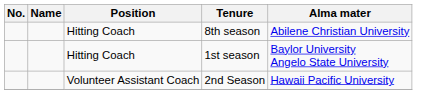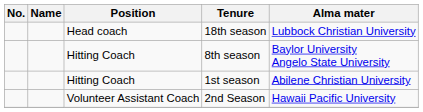+ row: Head coach | 18th season | Lubbock Christian University
8th season | Alma mater: Abilene Christian University -> Baylor University Angelo State University
1st season | Alma mater: Baylor University Angelo State University -> Abilene Christian University
